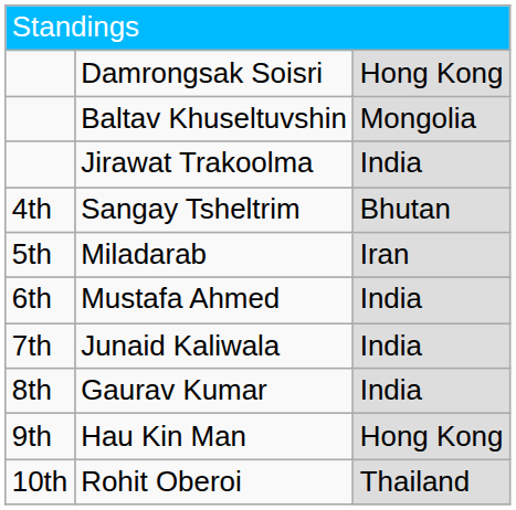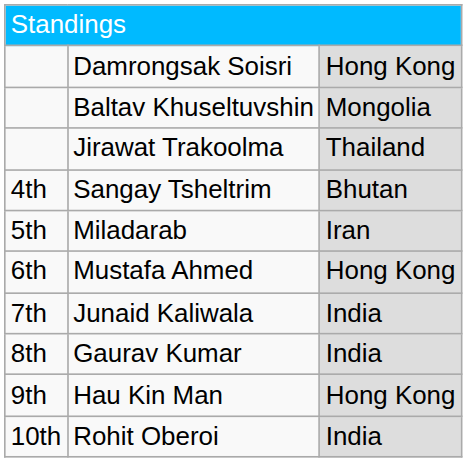Jirawat Trakoolma | column 3: India -> Thailand
Mustafa Ahmed | column 3: India -> Hong Kong
Rohit Oberoi | column 3: Thailand -> India
